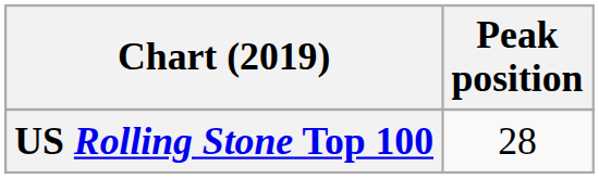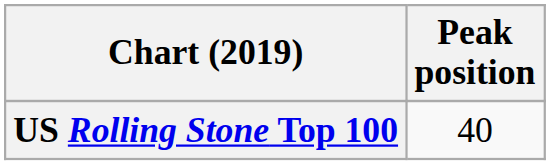US Rolling Stone Top 100 | Peak position: 28 -> 40
